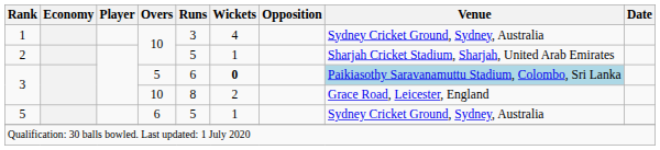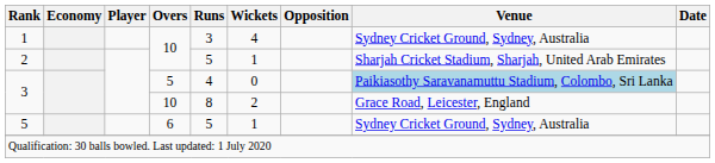3 / 5 | Runs: 6 -> 4
3 / 5 | Wickets: bold -> normal
